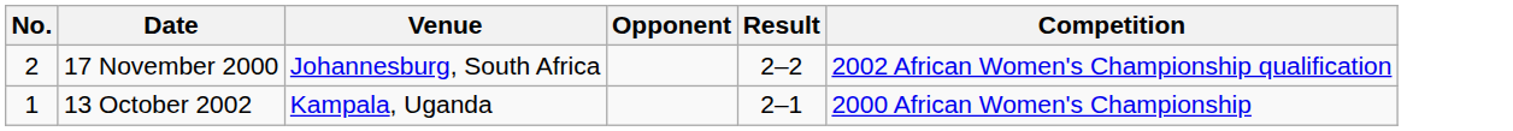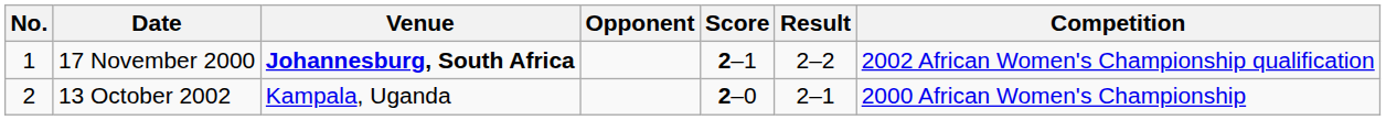+ column: Score | 2–1 | 2–0
17 November 2000 | No.: 2 -> 1
17 November 2000 | Venue: normal -> bold
13 October 2002 | No.: 1 -> 2
